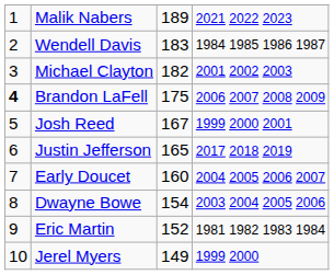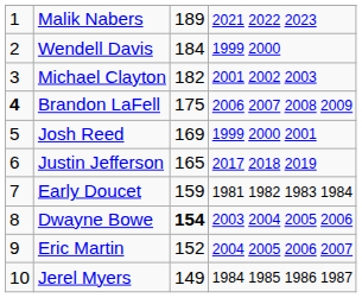Wendell Davis | column 3: 183 -> 184
Wendell Davis | column 4: 1984 1985 1986 1987 -> 1999 2000
Josh Reed | column 3: 167 -> 169
Early Doucet | column 3: 160 -> 159
Early Doucet | column 4: 2004 2005 2006 2007 -> 1981 1982 1983 1984
Dwayne Bowe | column 3: normal -> bold
Eric Martin | column 4: 1981 1982 1983 1984 -> 2004 2005 2006 2007
Jerel Myers | column 4: 1999 2000 -> 1984 1985 1986 1987
